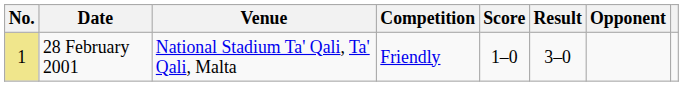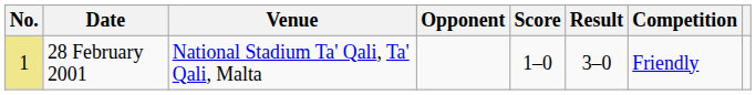columns swapped: Opponent <-> Competition
